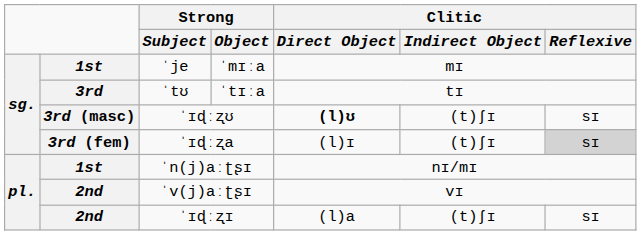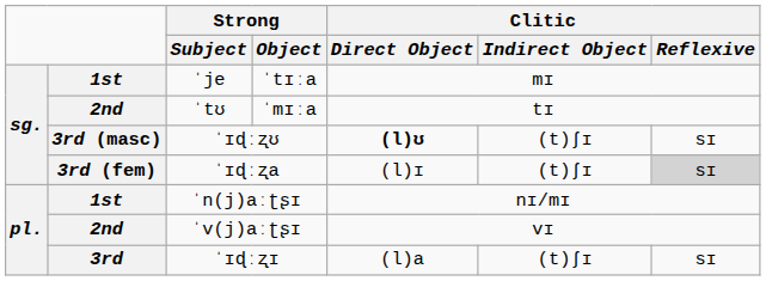ˈje | Strong / Object: ˈmɪːa -> ˈtɪːa
ˈtʊ | column 2: 3rd -> 2nd
ˈtʊ | Strong / Object: ˈtɪːa -> ˈmɪːa
ˈɪɖːʐɪ | column 2: 2nd -> 3rd
